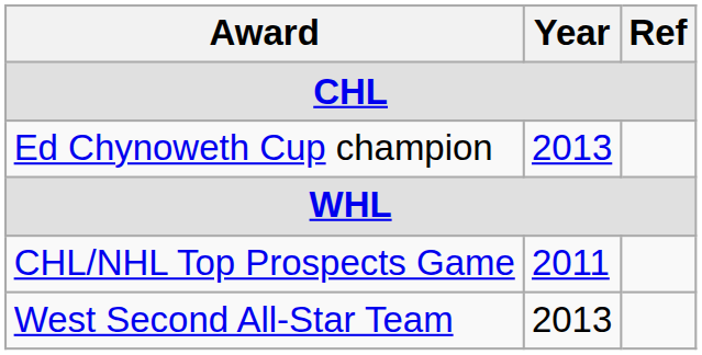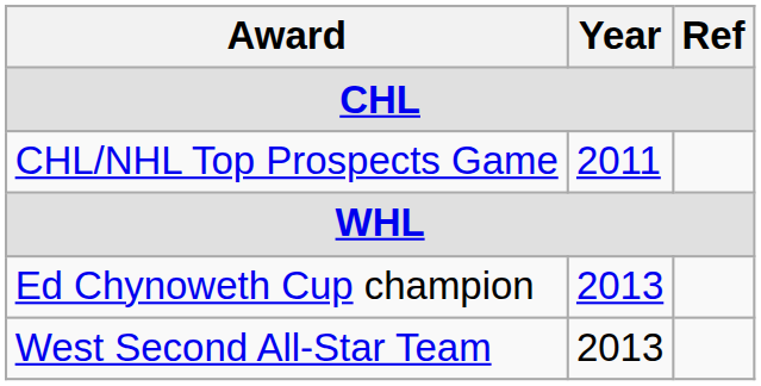rows swapped: CHL/NHL Top Prospects Game <-> Ed Chynoweth Cup champion
